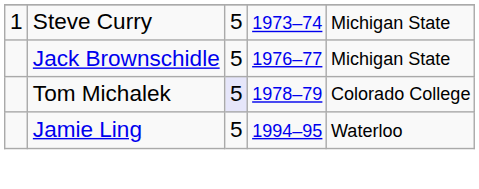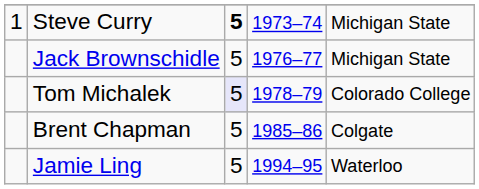Steve Curry | column 3: normal -> bold
+ row: Brent Chapman | 5 | 1985–86 | Colgate
